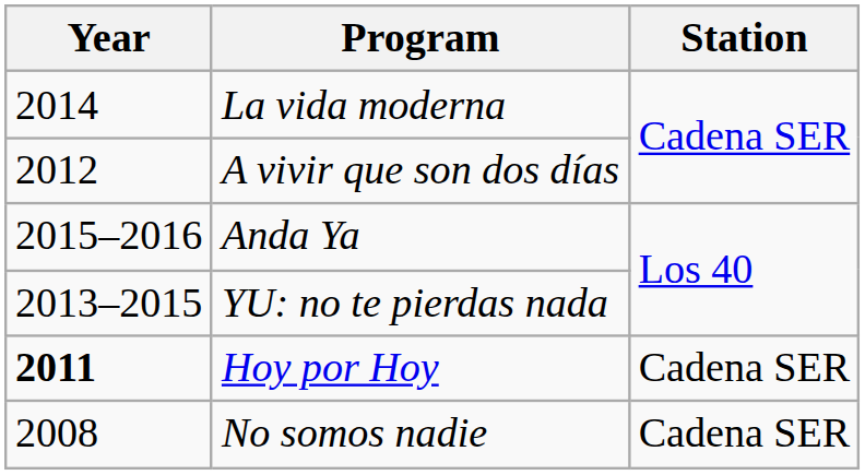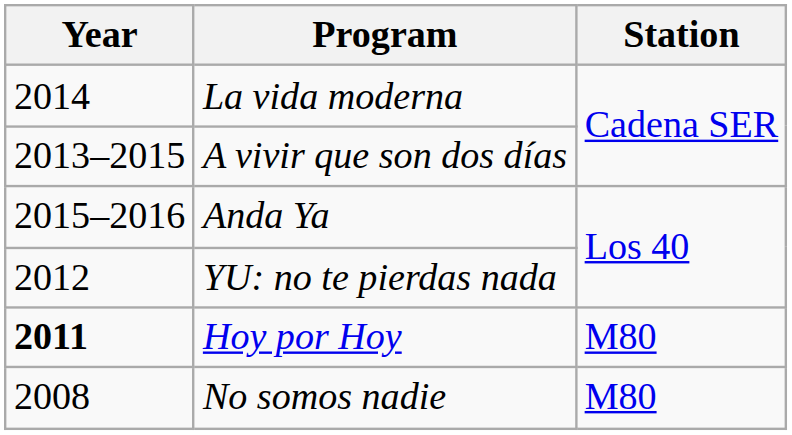A vivir que son dos días | Year: 2012 -> 2013–2015
YU: no te pierdas nada | Year: 2013–2015 -> 2012
Hoy por Hoy | Station: Cadena SER -> M80
No somos nadie | Station: Cadena SER -> M80
